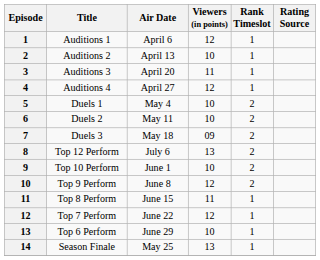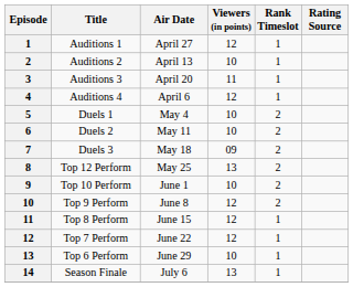Auditions 1 | Air Date: April 6 -> April 27
Auditions 4 | Air Date: April 27 -> April 6
Top 12 Perform | Air Date: July 6 -> May 25
Top 8 Perform | Viewers (in points): 11 -> 12
Season Finale | Air Date: May 25 -> July 6
